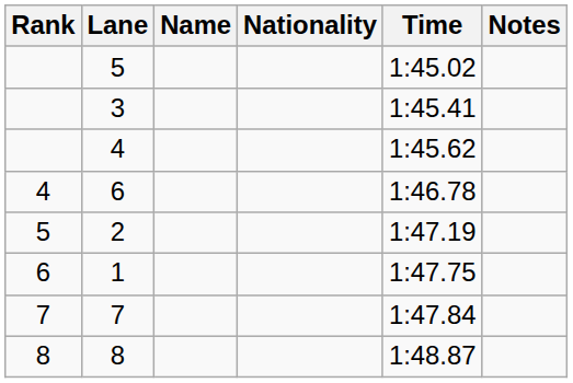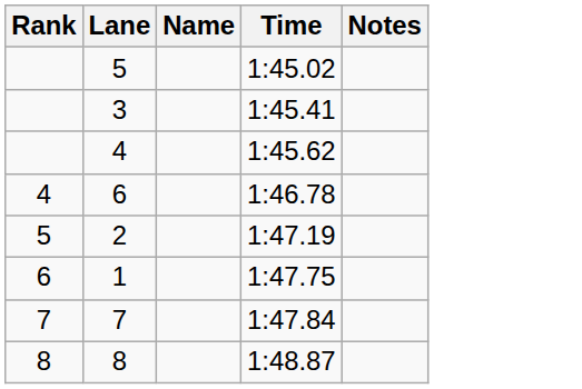- column: Nationality
